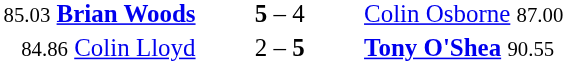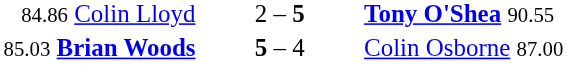rows swapped: 84.86 Colin Lloyd <-> 85.03 Brian Woods
